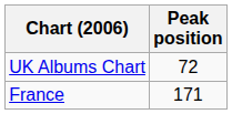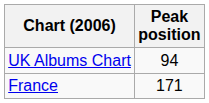UK Albums Chart | Peak position: 72 -> 94
